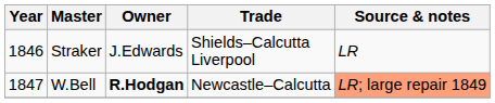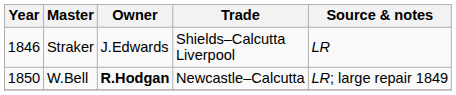W.Bell | Year: 1847 -> 1850
W.Bell | Source & notes: lightsalmon background -> no background
